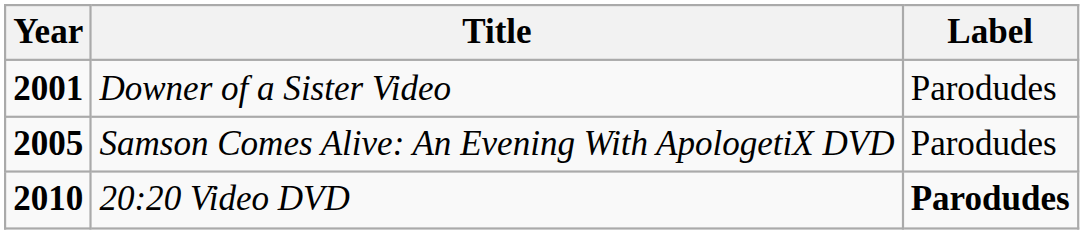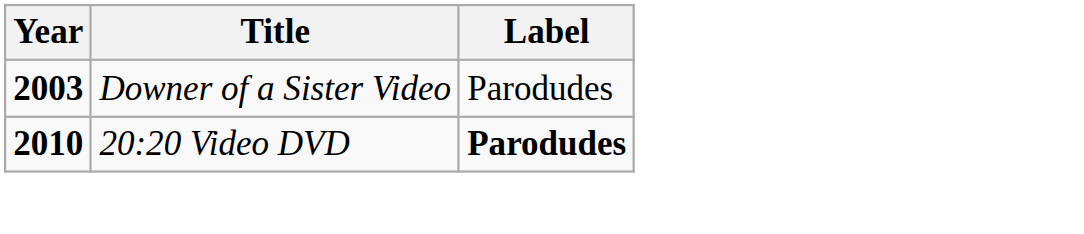Downer of a Sister Video | Year: 2001 -> 2003
- row: 2005 | Samson Comes Alive: An Evening With ApologetiX DVD | Parodudes
